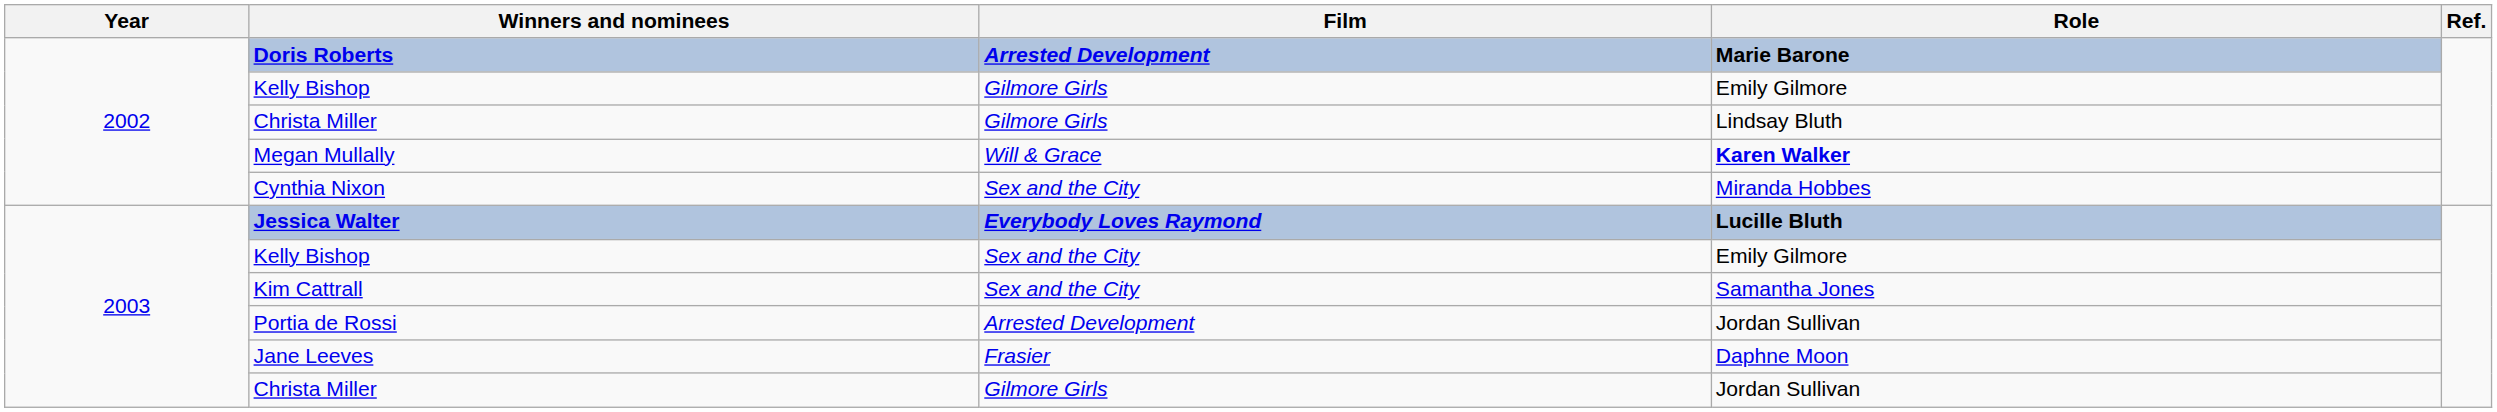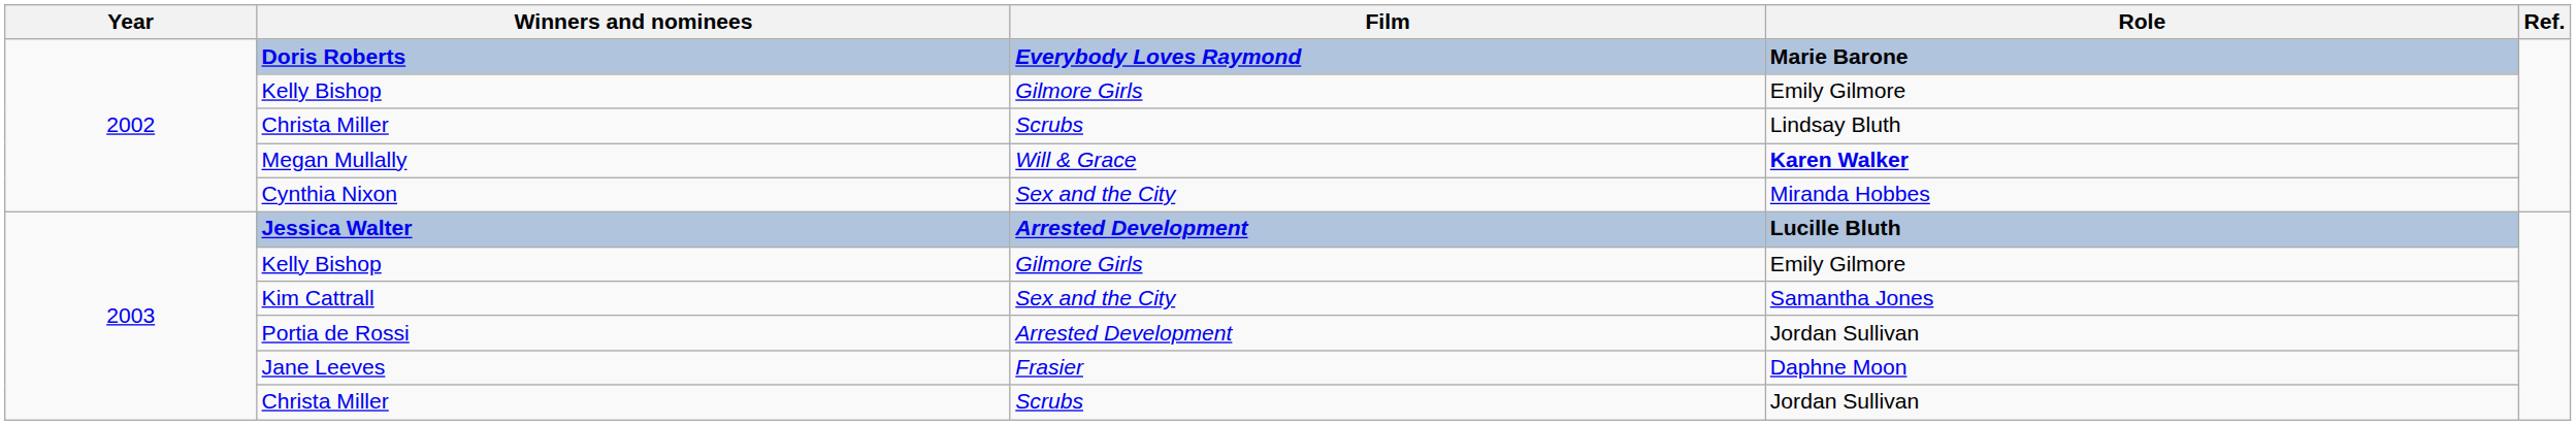Doris Roberts | Film: Arrested Development -> Everybody Loves Raymond
2002 / Christa Miller | Film: Gilmore Girls -> Scrubs
Jessica Walter | Film: Everybody Loves Raymond -> Arrested Development
2003 / Kelly Bishop | Film: Sex and the City -> Gilmore Girls
2003 / Christa Miller | Film: Gilmore Girls -> Scrubs
